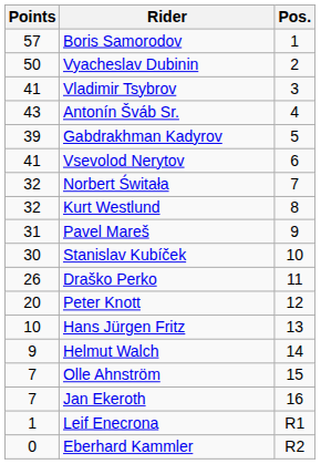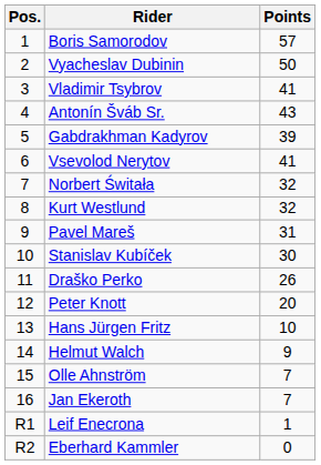columns swapped: Pos. <-> Points
